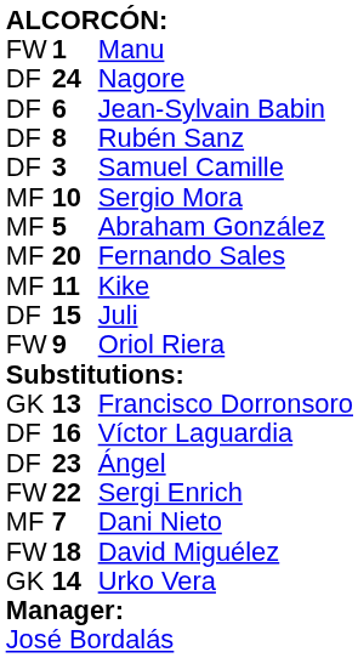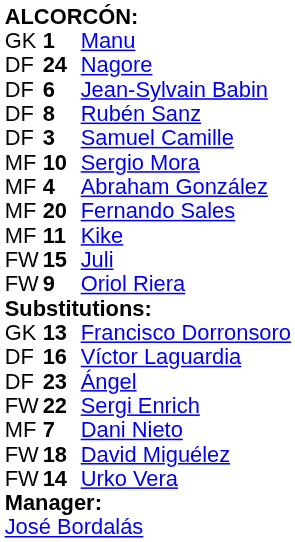Manu | column 1: FW -> GK
Abraham González | column 2: 5 -> 4
Juli | column 1: DF -> FW
Urko Vera | column 1: GK -> FW
